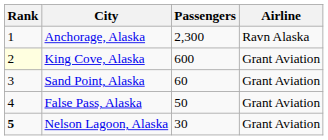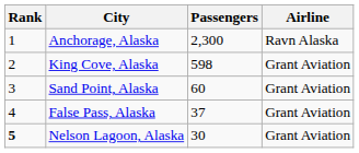King Cove, Alaska | Rank: lightyellow background -> no background
King Cove, Alaska | Passengers: 600 -> 598
False Pass, Alaska | Passengers: 50 -> 37
